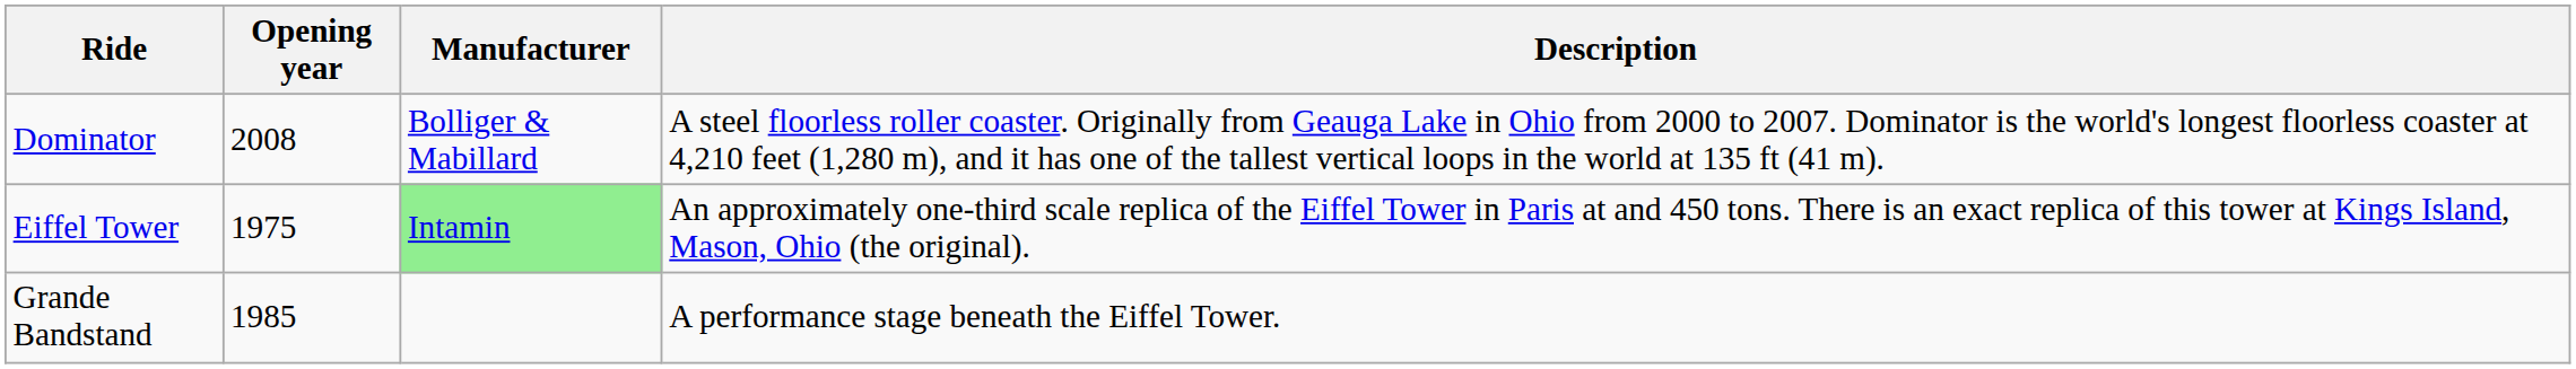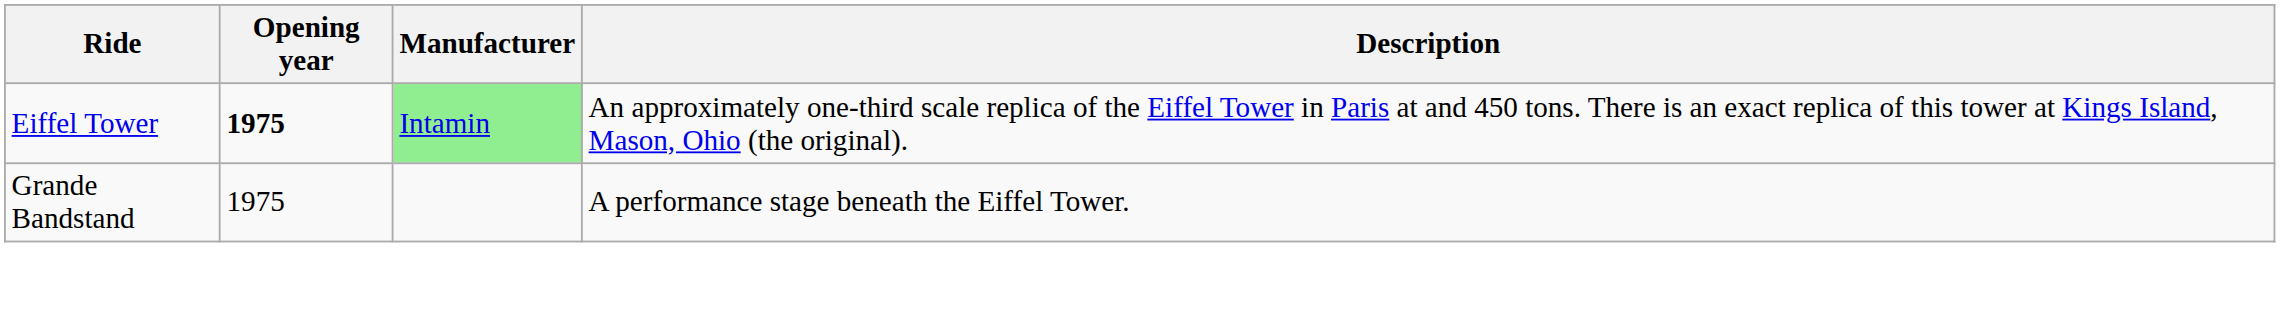- row: Dominator | 2008 | Bolliger & Mabillard | A steel floorless roller coaster. Originally from Geauga Lake in Ohio from 2000 to 2007. Dominator is the world's longest floorless coaster at 4,210 feet (1,280 m), and it has one of the tallest vertical loops in the world at 135 ft (41 m).
Eiffel Tower | Opening year: normal -> bold
Grande Bandstand | Opening year: 1985 -> 1975
